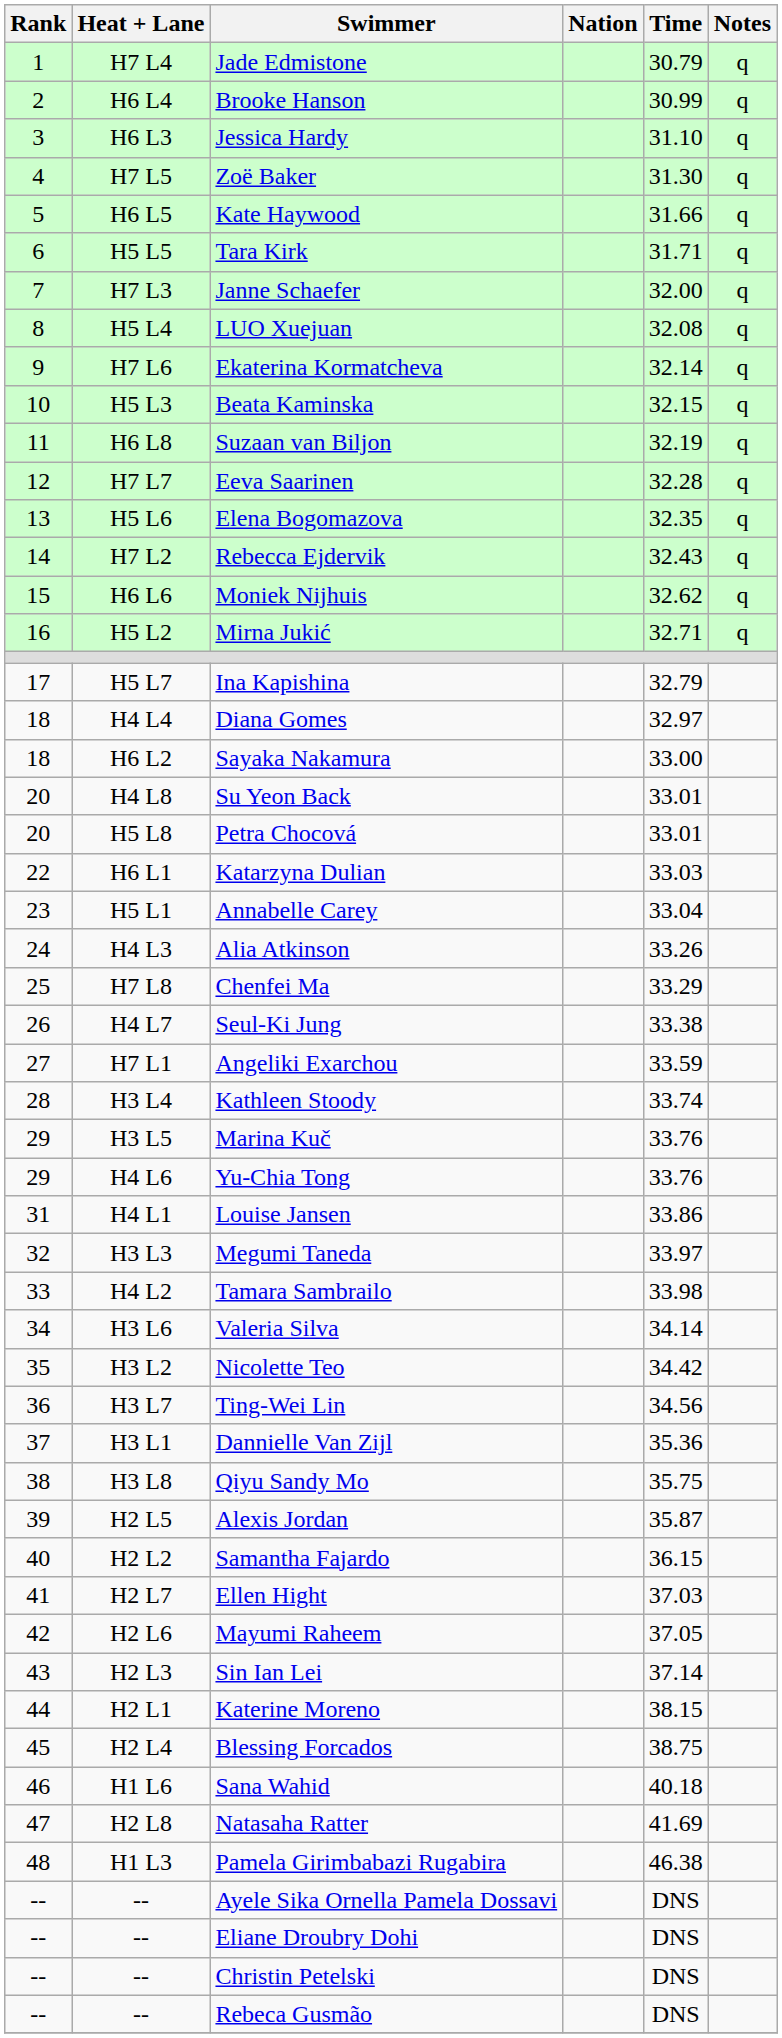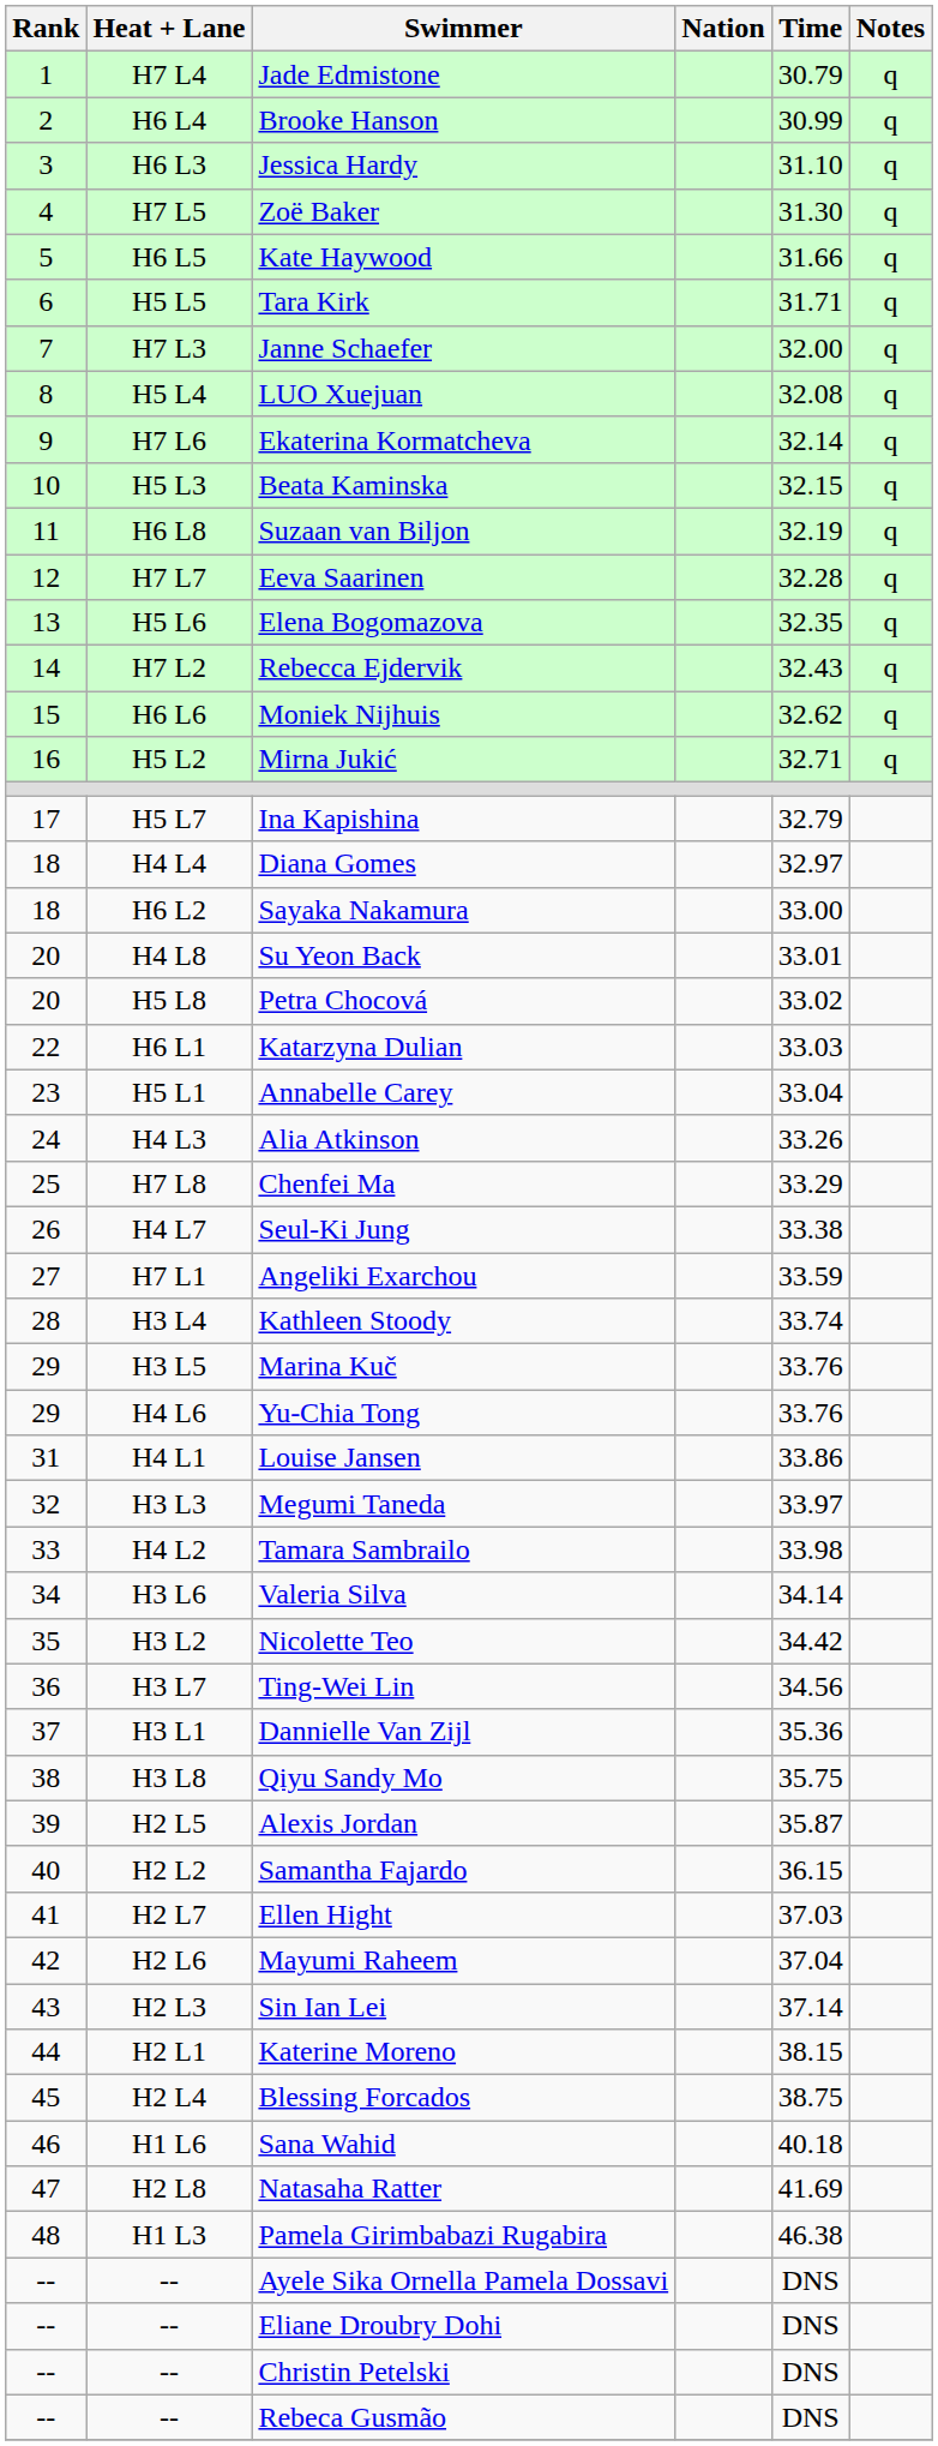Petra Chocová | Time: 33.01 -> 33.02
Mayumi Raheem | Time: 37.05 -> 37.04
